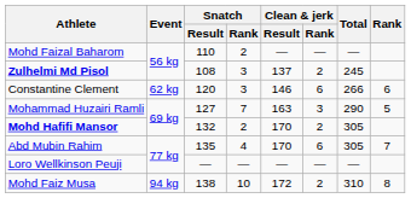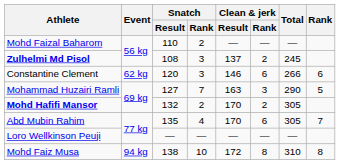Mohd Faiz Musa | Clean & jerk / Rank: 2 -> 8
